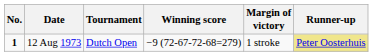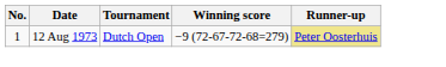- column: Margin of victory | 1 stroke
12 Aug 1973 | No.: bold -> normal
